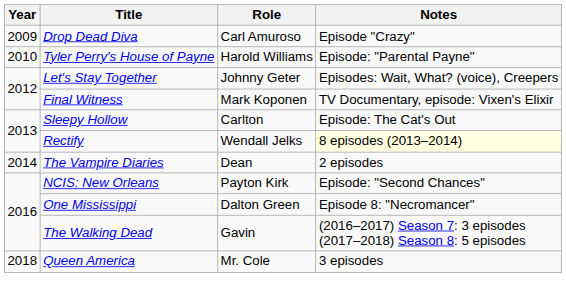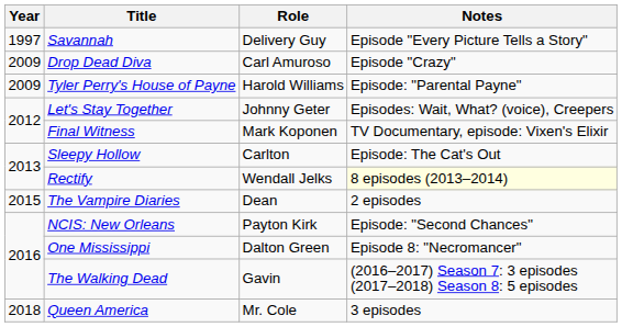+ row: 1997 | Savannah | Delivery Guy | Episode "Every Picture Tells a Story"
Tyler Perry's House of Payne | Year: 2010 -> 2009
The Vampire Diaries | Year: 2014 -> 2015
